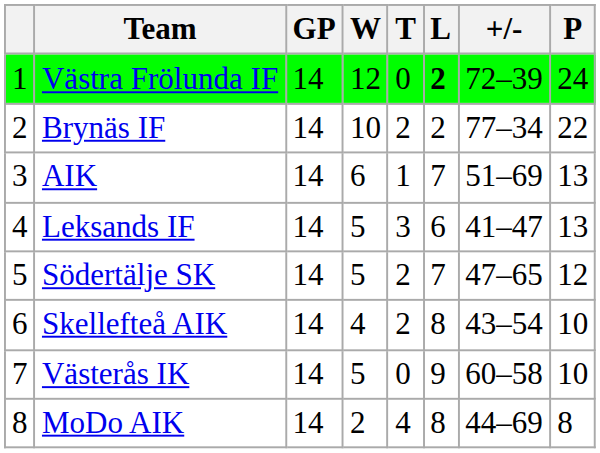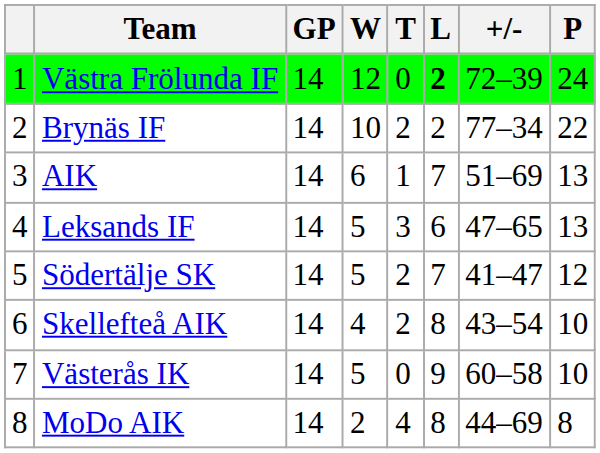Leksands IF | +/-: 41–47 -> 47–65
Södertälje SK | +/-: 47–65 -> 41–47
